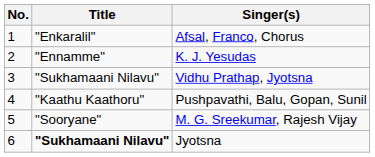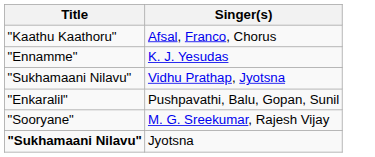- column: No. | 1 | 2 | 3 | 4 | 5 | 6
Afsal, Franco, Chorus | Title: "Enkaralil" -> "Kaathu Kaathoru"
Pushpavathi, Balu, Gopan, Sunil | Title: "Kaathu Kaathoru" -> "Enkaralil"
